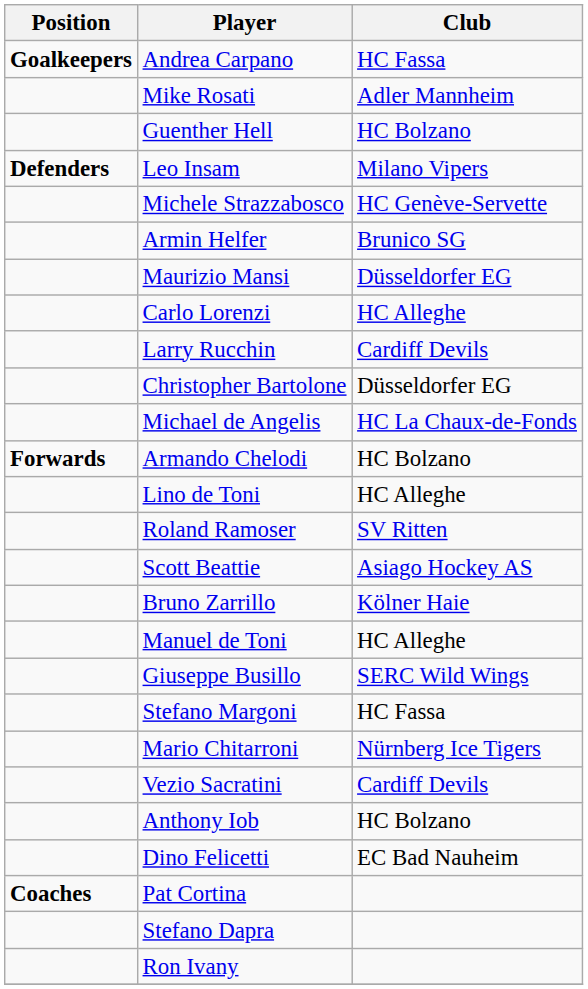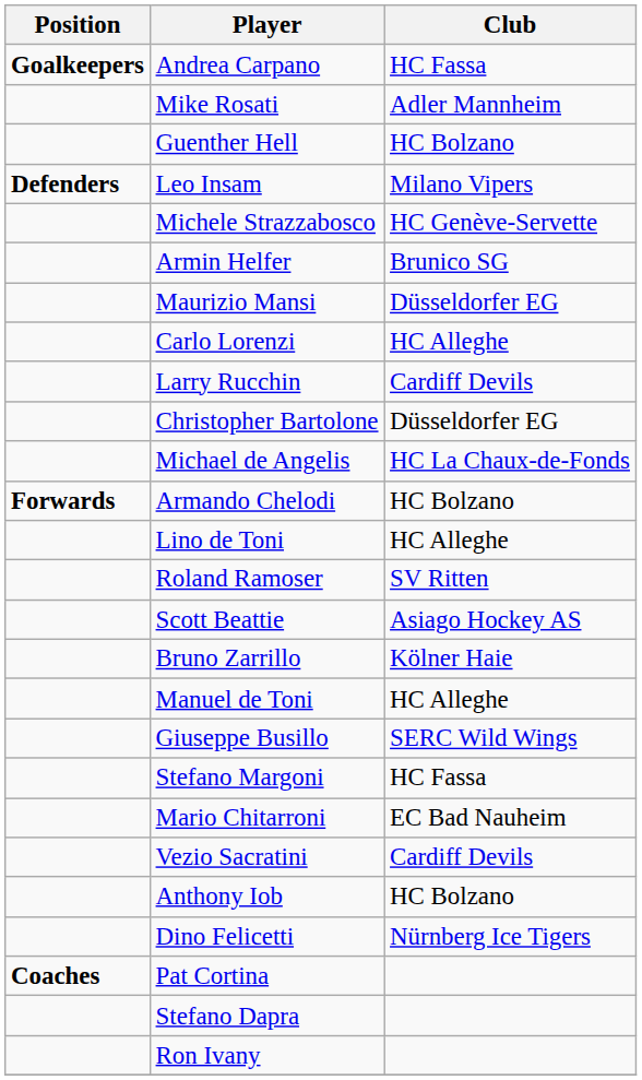Mario Chitarroni | Club: Nürnberg Ice Tigers -> EC Bad Nauheim
Dino Felicetti | Club: EC Bad Nauheim -> Nürnberg Ice Tigers
